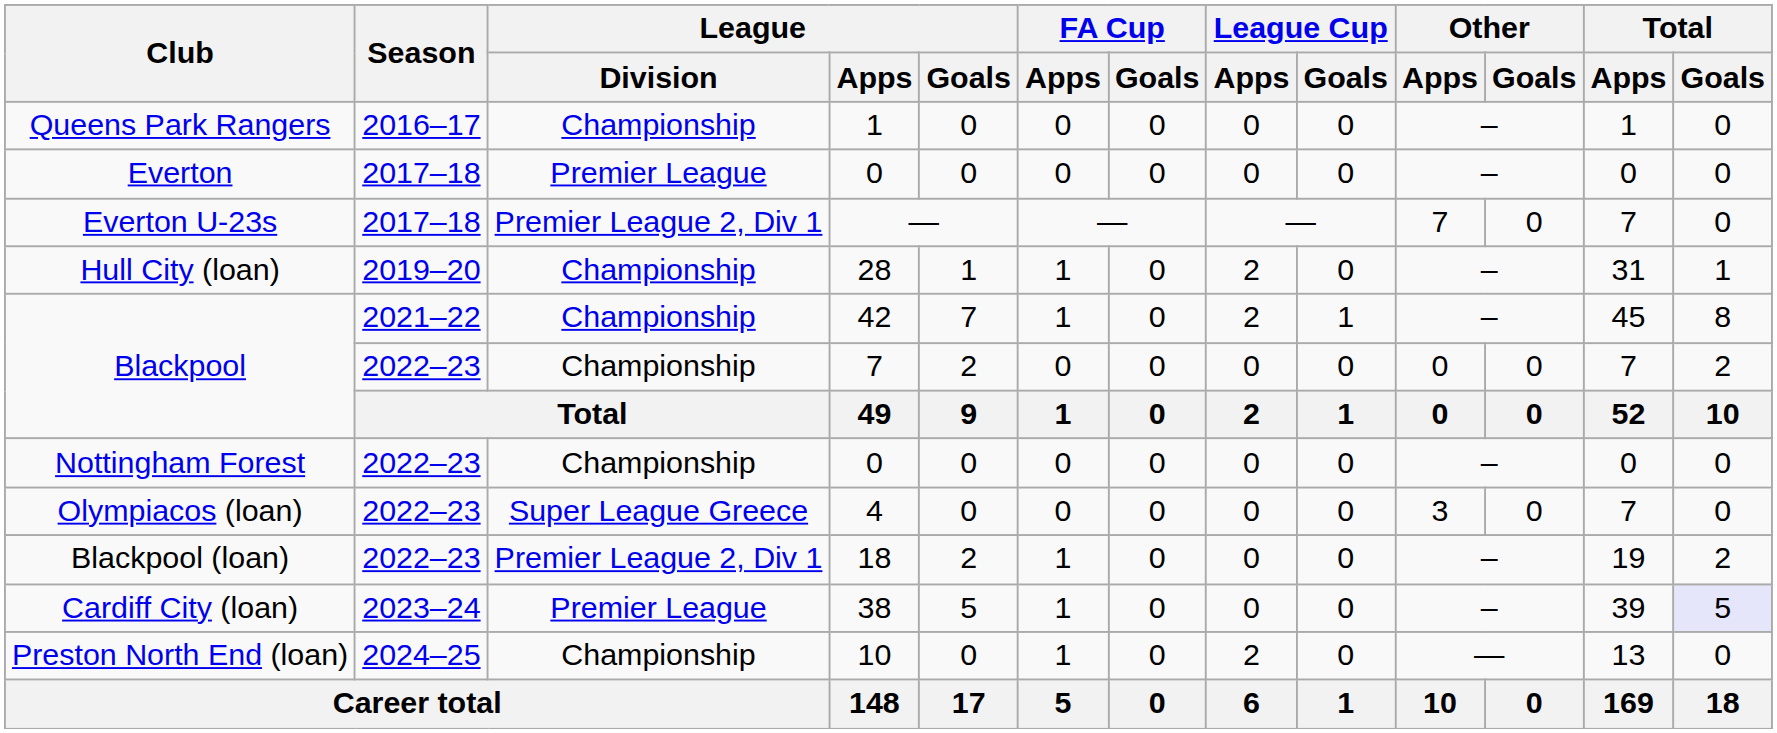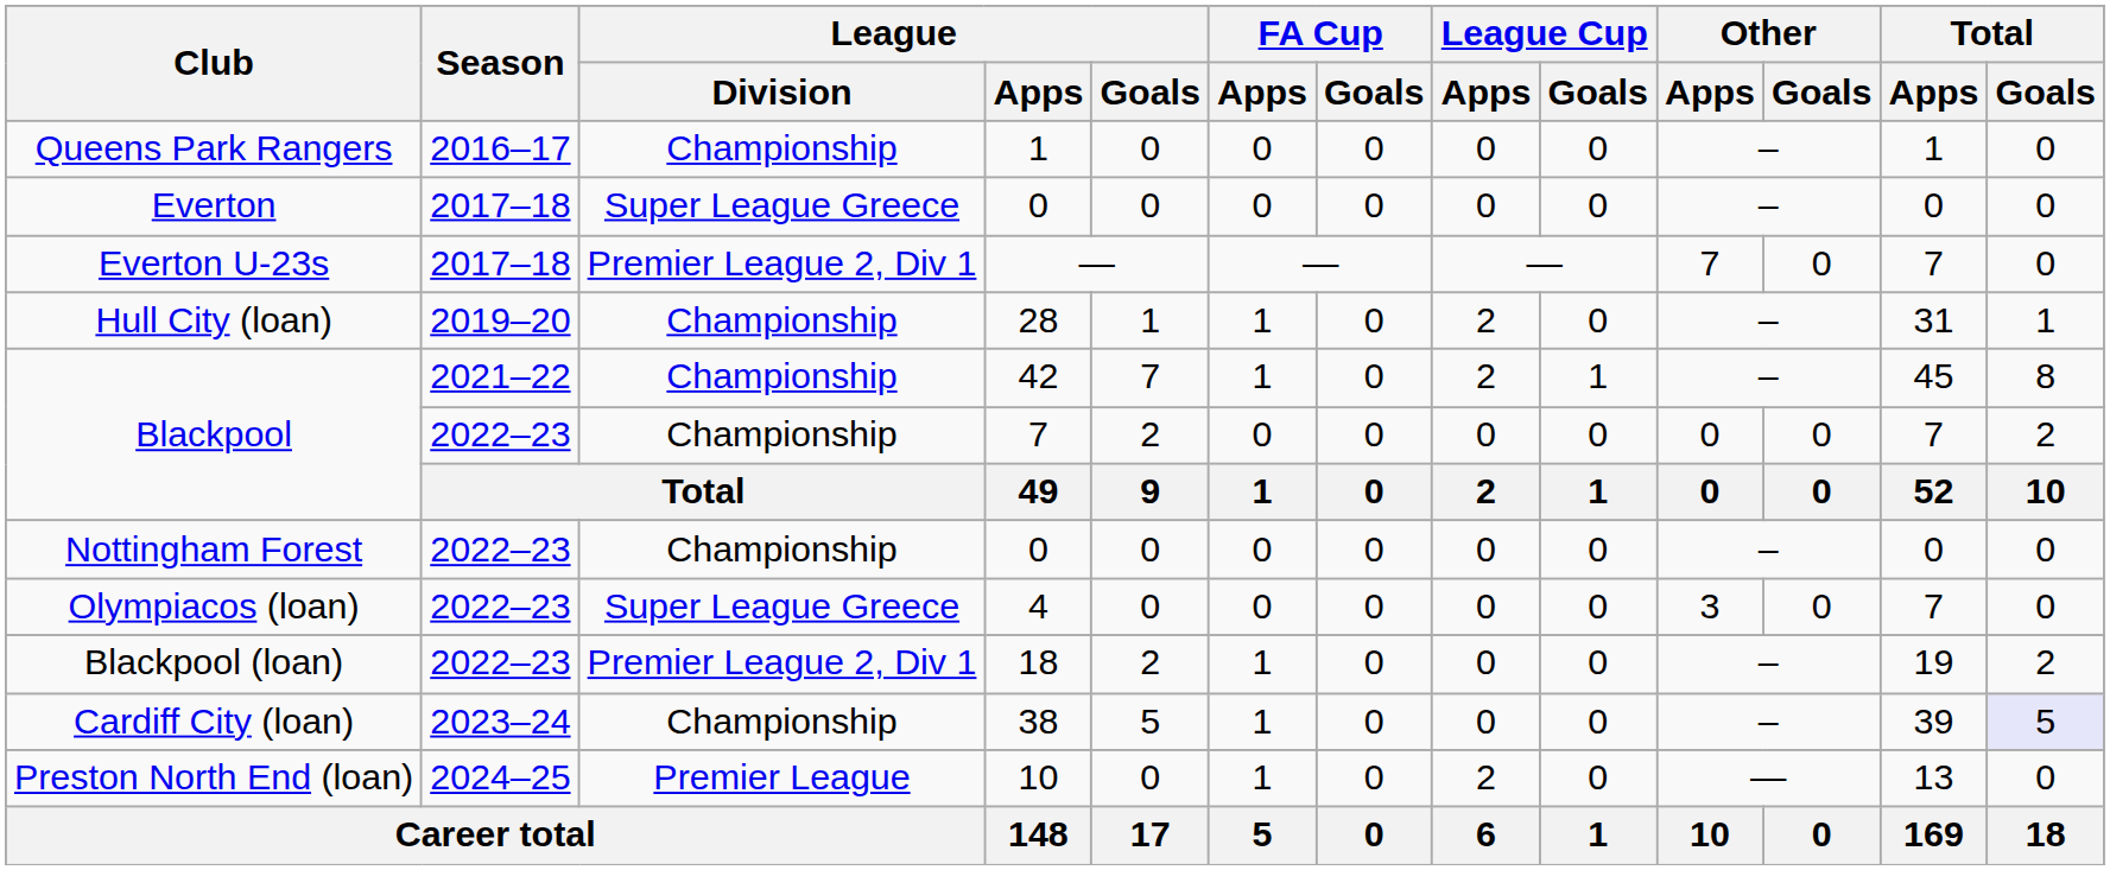Everton | League / Division: Premier League -> Super League Greece
Cardiff City (loan) | League / Division: Premier League -> Championship
Preston North End (loan) | League / Division: Championship -> Premier League
